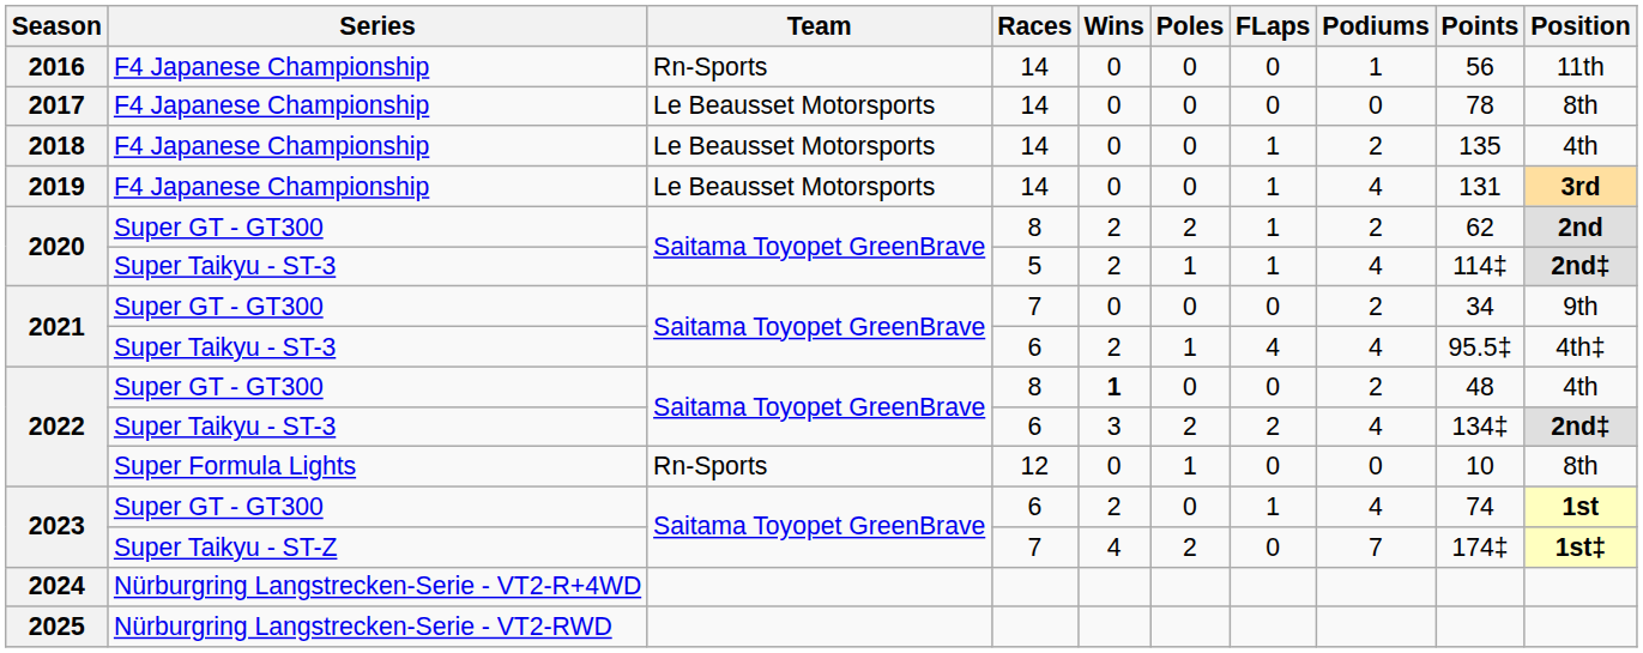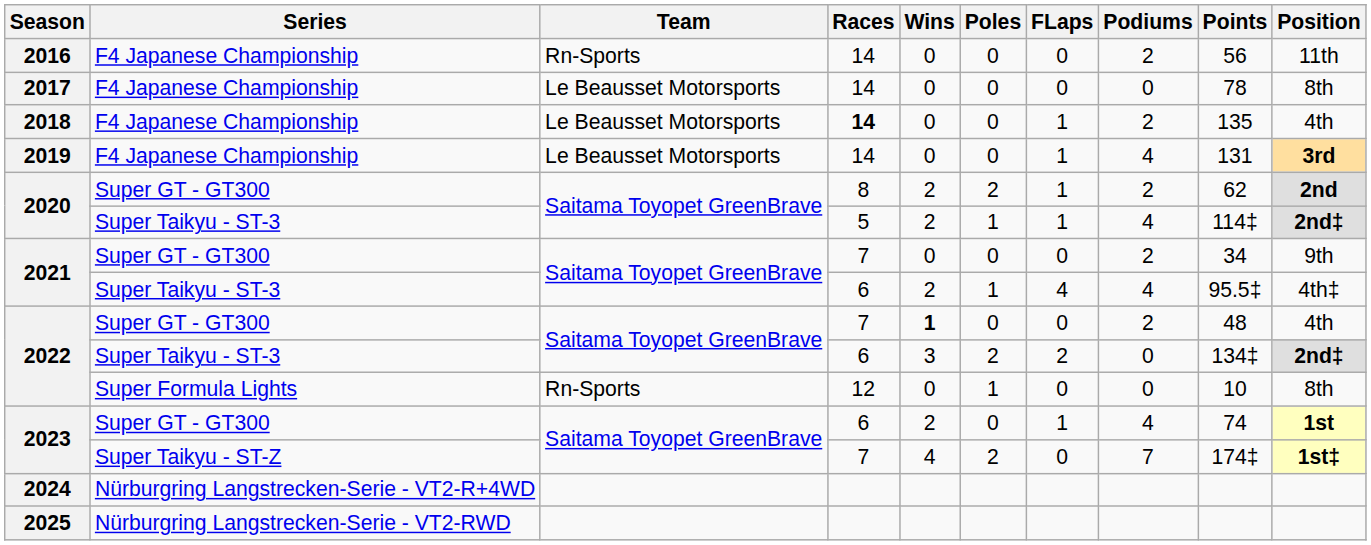2016 | Podiums: 1 -> 2
2018 | Races: normal -> bold
2022 / Super GT - GT300 | Races: 8 -> 7
2022 / Super Taikyu - ST-3 | Podiums: 4 -> 0
